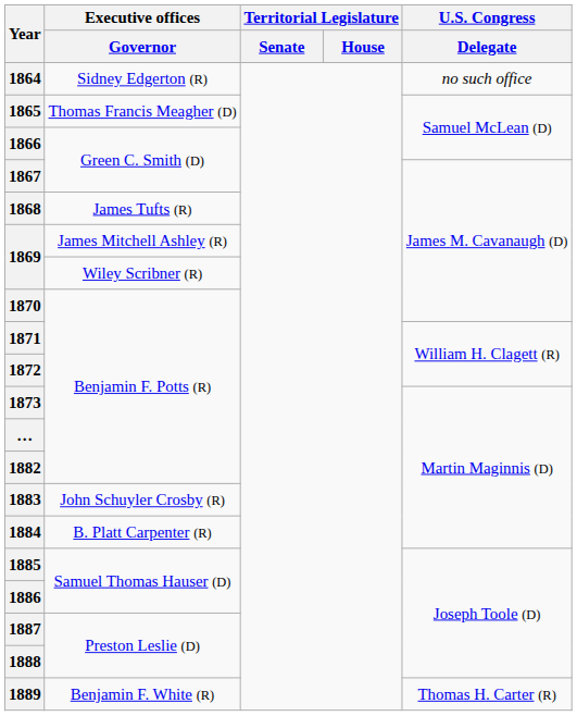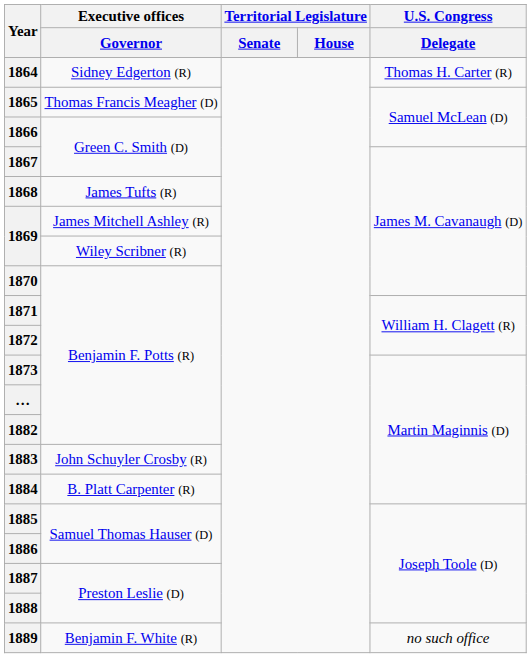1864 | U.S. Congress / Delegate: no such office -> Thomas H. Carter (R)
1889 | U.S. Congress / Delegate: Thomas H. Carter (R) -> no such office
